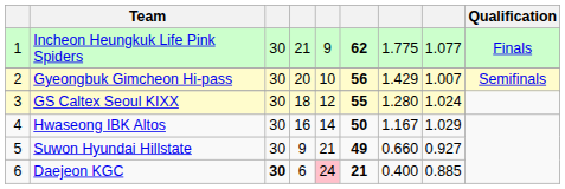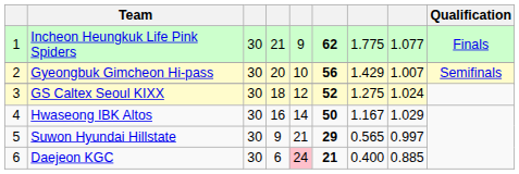GS Caltex Seoul KIXX | column 6: 55 -> 52
GS Caltex Seoul KIXX | column 7: 1.280 -> 1.275
Suwon Hyundai Hillstate | column 6: 49 -> 29
Suwon Hyundai Hillstate | column 7: 0.660 -> 0.565
Suwon Hyundai Hillstate | column 8: 0.927 -> 0.997
Daejeon KGC | column 3: bold -> normal
